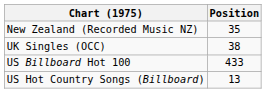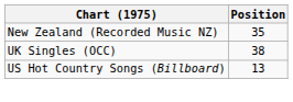- row: US Billboard Hot 100 | 433
